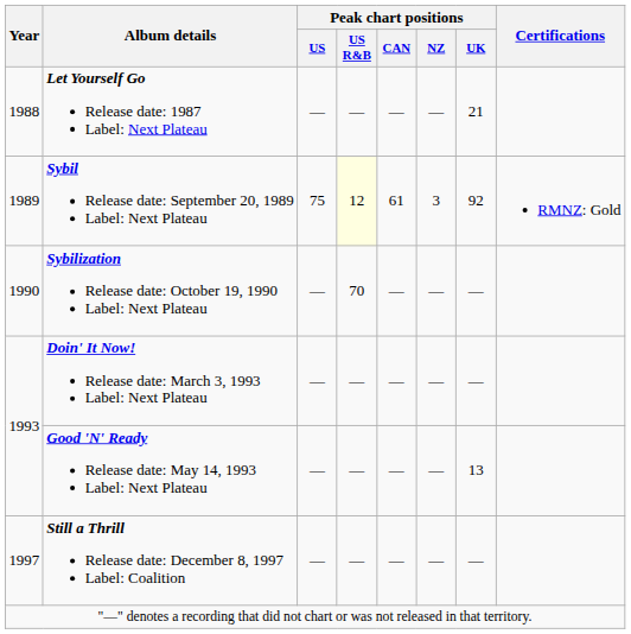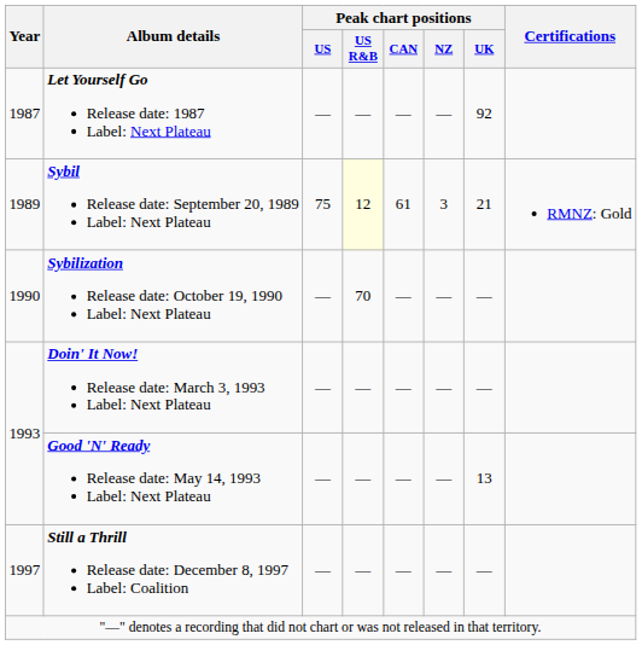Let Yourself Go Release date: 1987 Label: Next Plateau | Year: 1988 -> 1987
Let Yourself Go Release date: 1987 Label: Next Plateau | Peak chart positions / UK: 21 -> 92
Sybil Release date: September 20, 1989 Label: Next Plateau | Peak chart positions / UK: 92 -> 21
